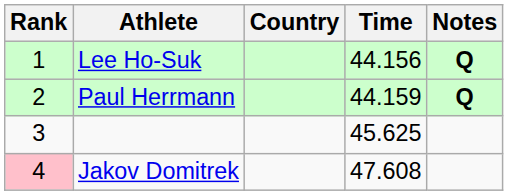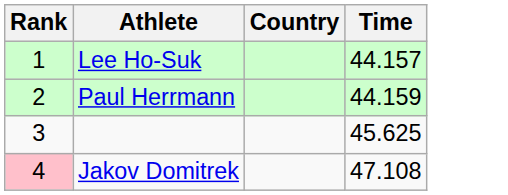- column: Notes | Q | Q
Lee Ho-Suk | Time: 44.156 -> 44.157
Jakov Domitrek | Time: 47.608 -> 47.108
